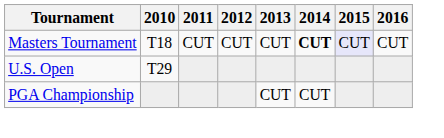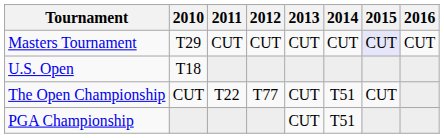Masters Tournament | 2010: T18 -> T29
Masters Tournament | 2014: bold -> normal
U.S. Open | 2010: T29 -> T18
+ row: The Open Championship | CUT | T22 | T77 | CUT | T51 | CUT
PGA Championship | 2014: CUT -> T51
